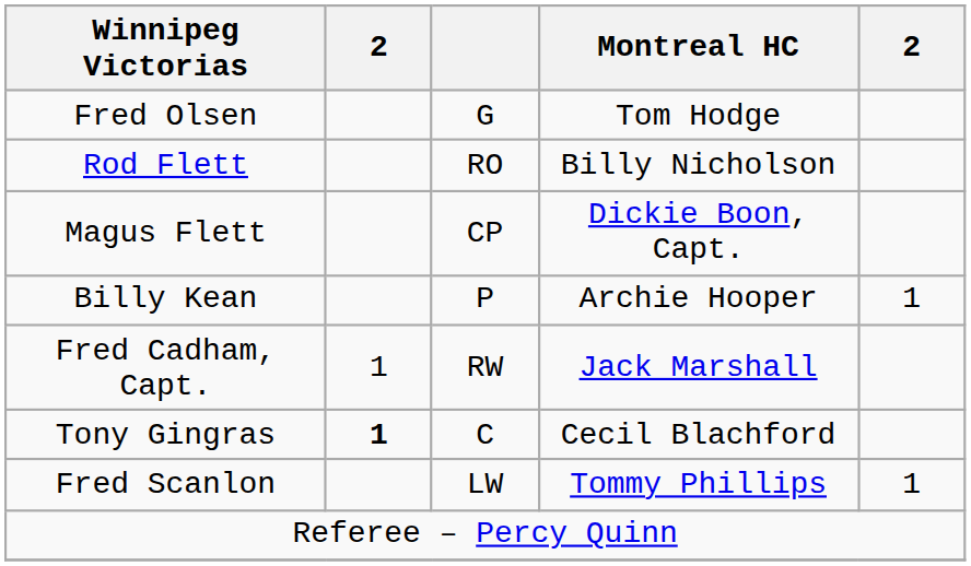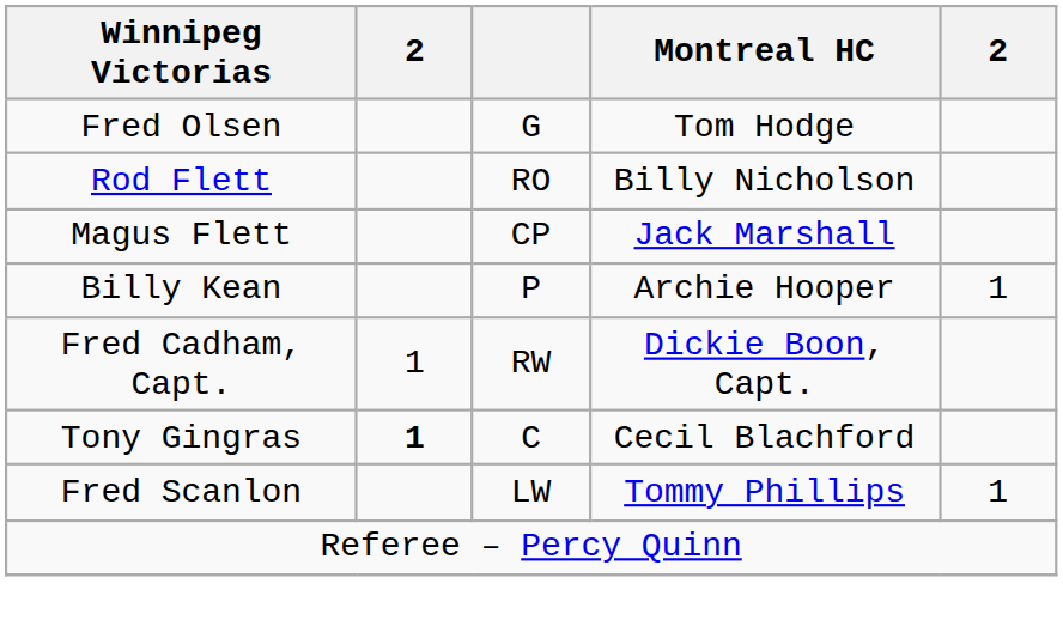Magus Flett | Montreal HC: Dickie Boon, Capt. -> Jack Marshall
Fred Cadham, Capt. | Montreal HC: Jack Marshall -> Dickie Boon, Capt.
